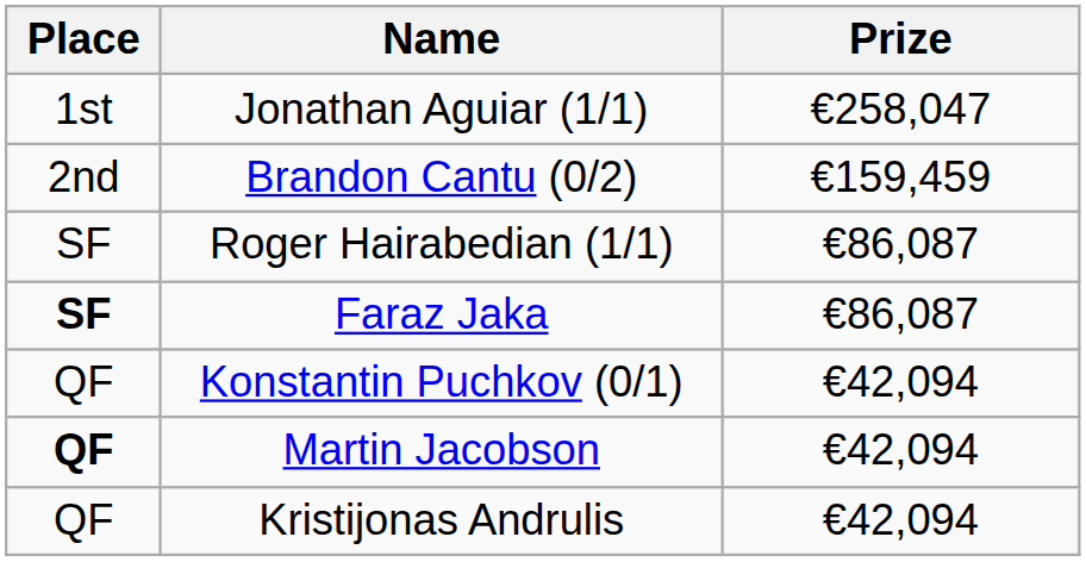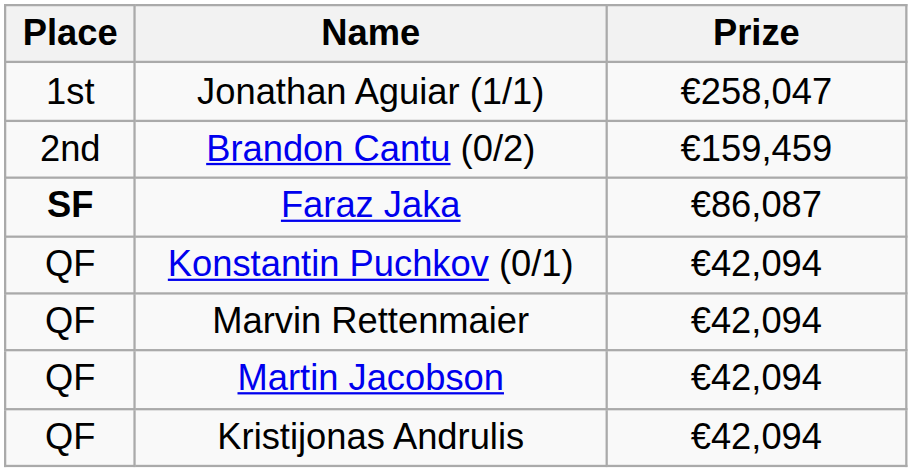- row: SF | Roger Hairabedian (1/1) | €86,087
+ row: QF | Marvin Rettenmaier | €42,094
Martin Jacobson | Place: bold -> normal
